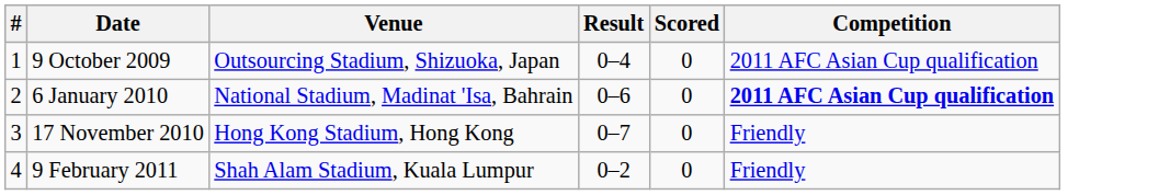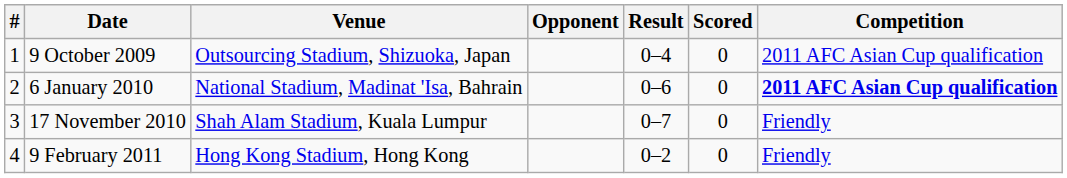+ column: Opponent
17 November 2010 | Venue: Hong Kong Stadium, Hong Kong -> Shah Alam Stadium, Kuala Lumpur
9 February 2011 | Venue: Shah Alam Stadium, Kuala Lumpur -> Hong Kong Stadium, Hong Kong
